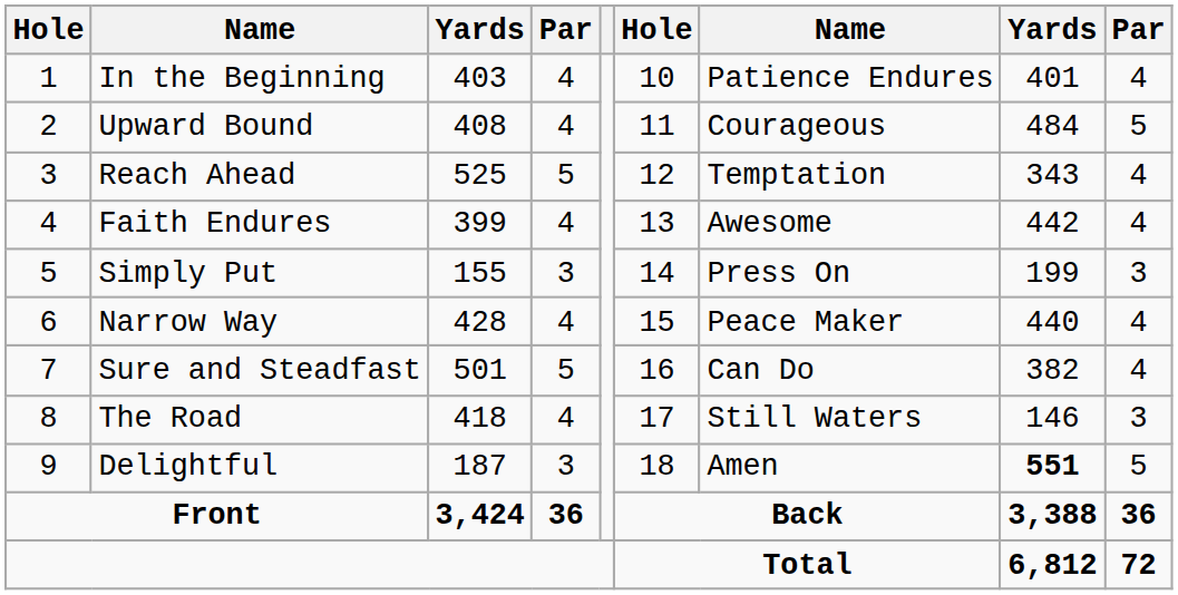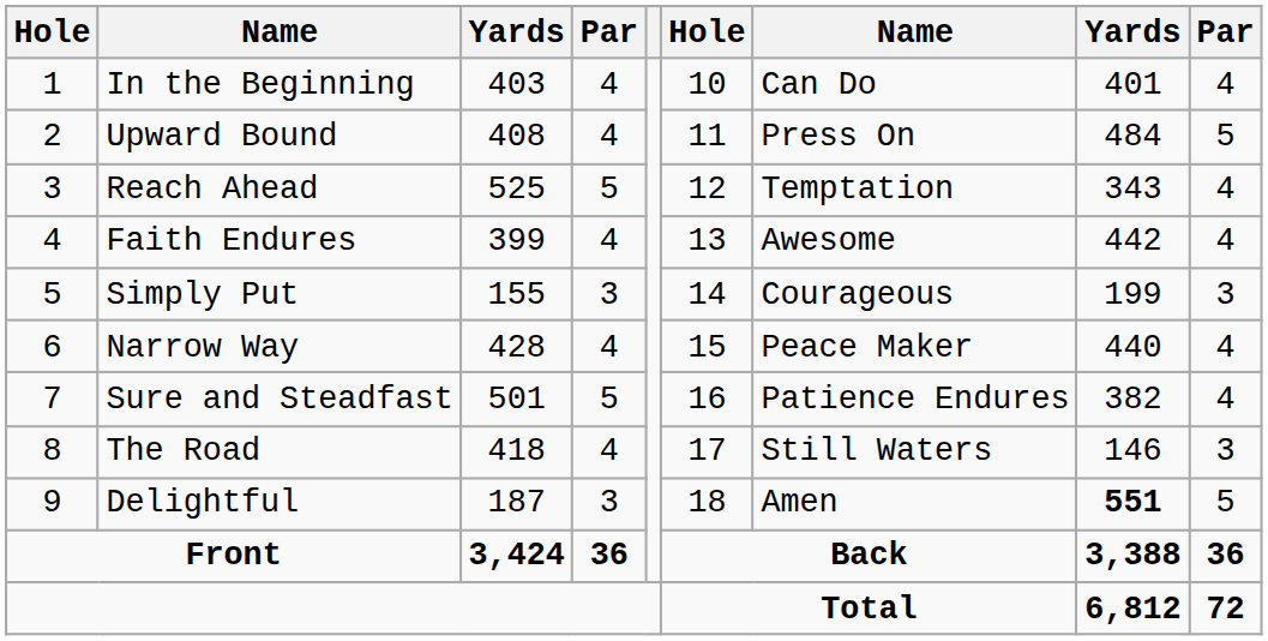In the Beginning | column 7: Patience Endures -> Can Do
Upward Bound | column 7: Courageous -> Press On
Simply Put | column 7: Press On -> Courageous
Sure and Steadfast | column 7: Can Do -> Patience Endures
